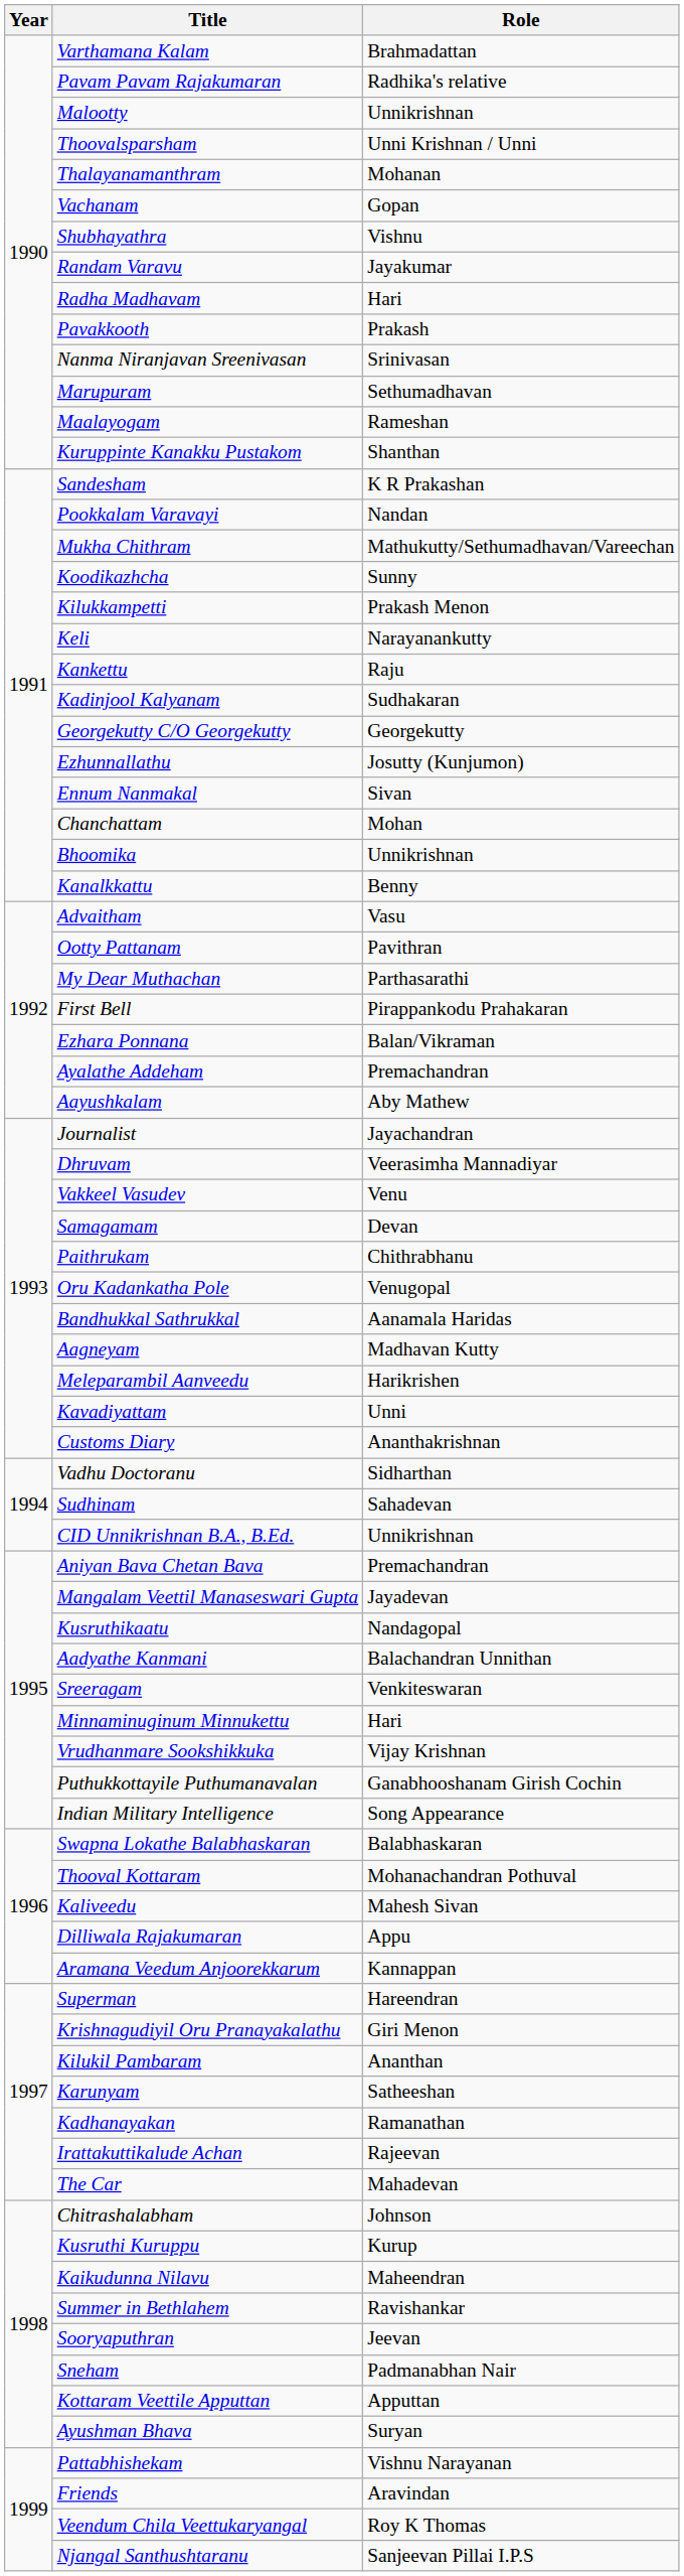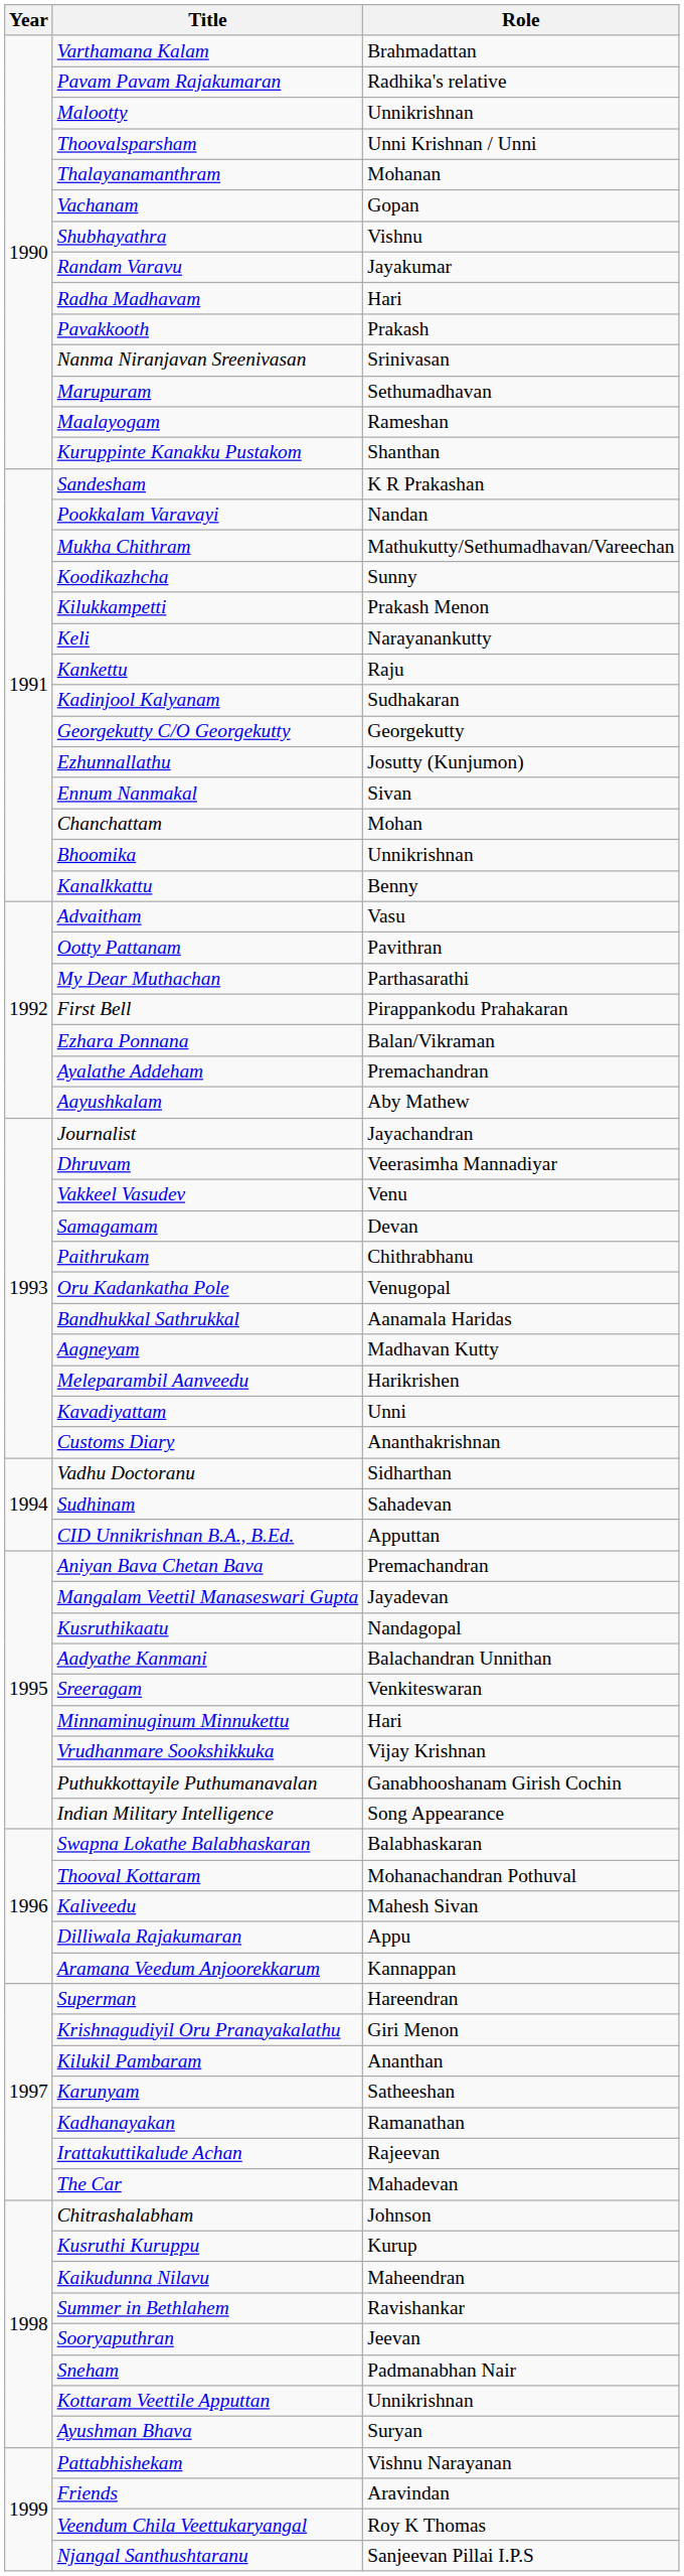CID Unnikrishnan B.A., B.Ed. | Role: Unnikrishnan -> Apputtan
Kottaram Veettile Apputtan | Role: Apputtan -> Unnikrishnan
